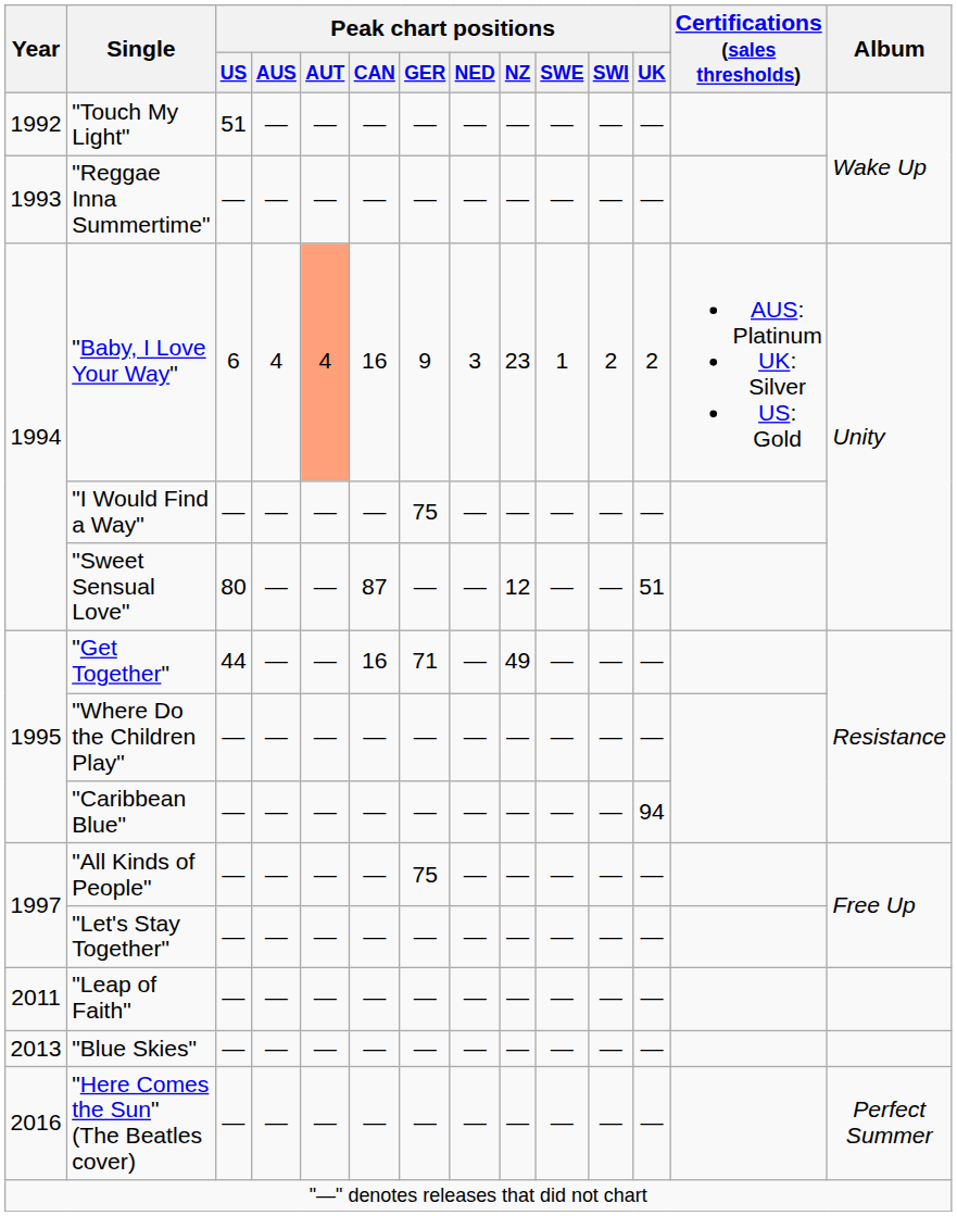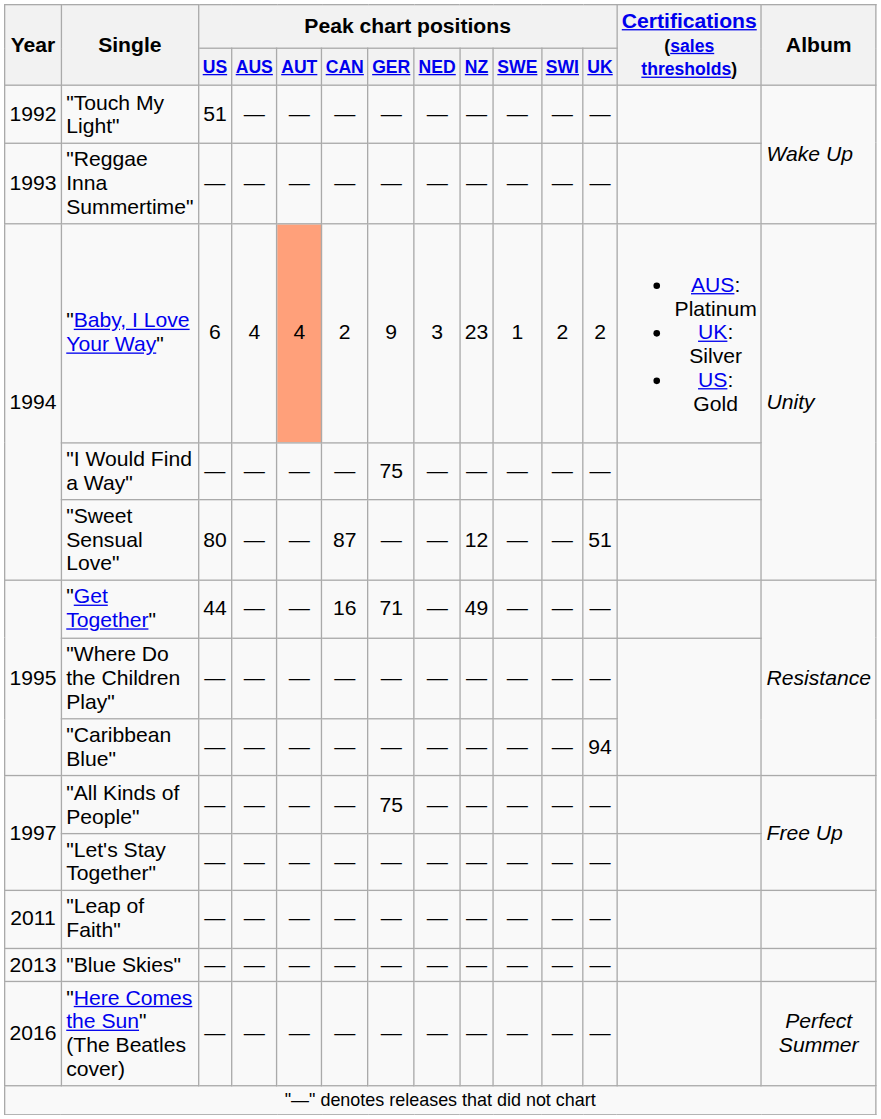"Baby, I Love Your Way" | Peak chart positions / CAN: 16 -> 2
